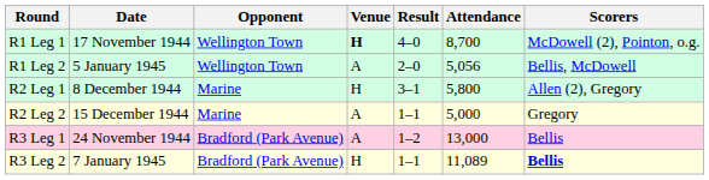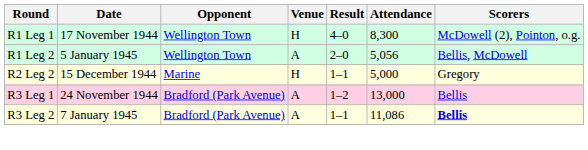R1 Leg 1 | Venue: bold -> normal
R1 Leg 1 | Attendance: 8,700 -> 8,300
- row: R2 Leg 1 | 8 December 1944 | Marine | H | 3–1 | 5,800 | Allen (2), Gregory
R2 Leg 2 | Venue: A -> H
R3 Leg 2 | Venue: H -> A
R3 Leg 2 | Attendance: 11,089 -> 11,086
